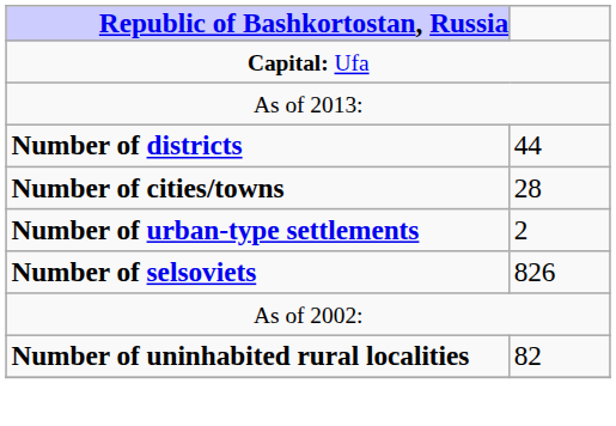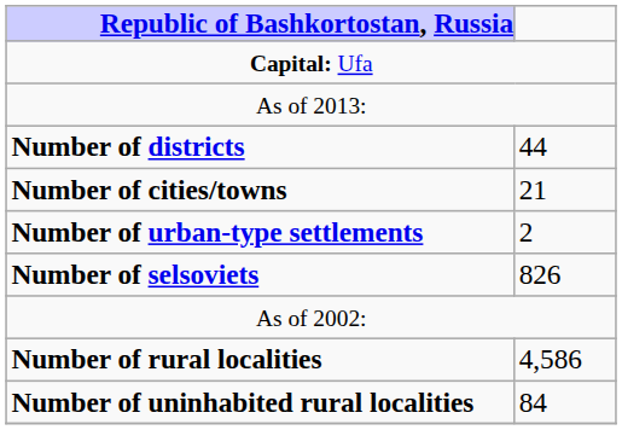Number of cities/towns | column 2: 28 -> 21
+ row: Number of rural localities | 4,586
Number of uninhabited rural localities | column 2: 82 -> 84
